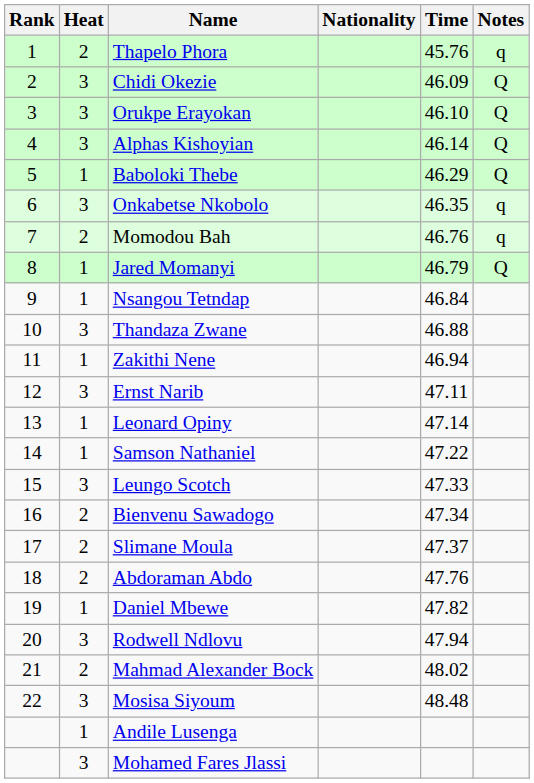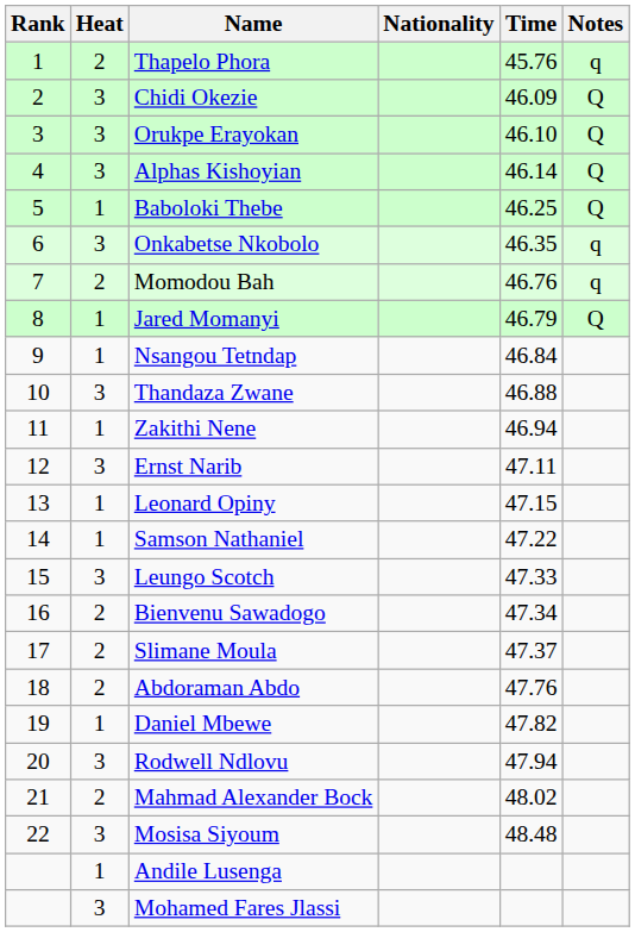Baboloki Thebe | Time: 46.29 -> 46.25
Leonard Opiny | Time: 47.14 -> 47.15
